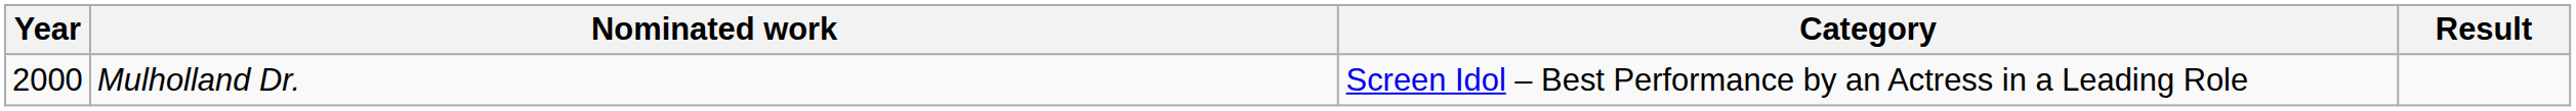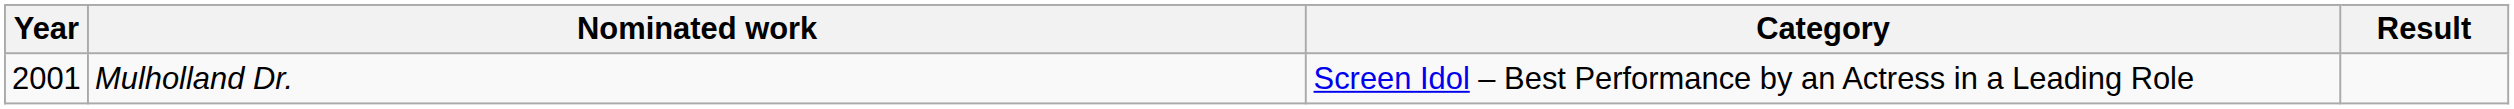Mulholland Dr. | Year: 2000 -> 2001
